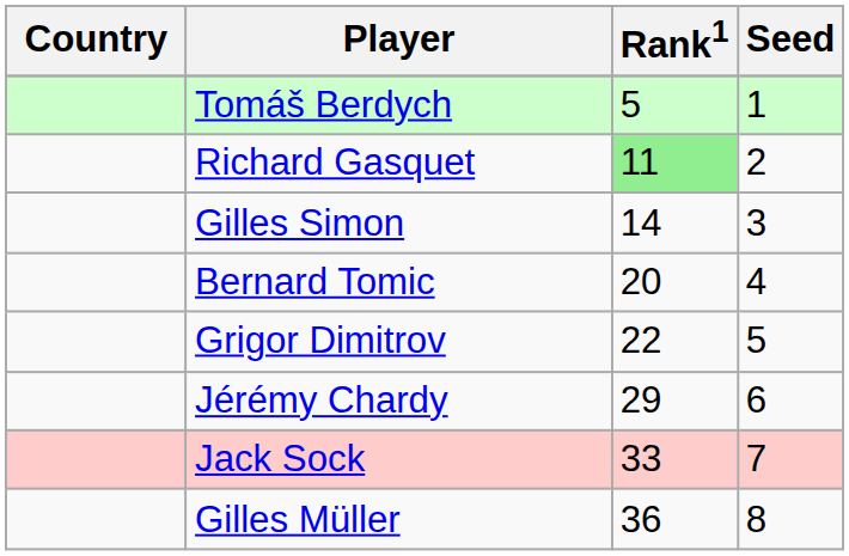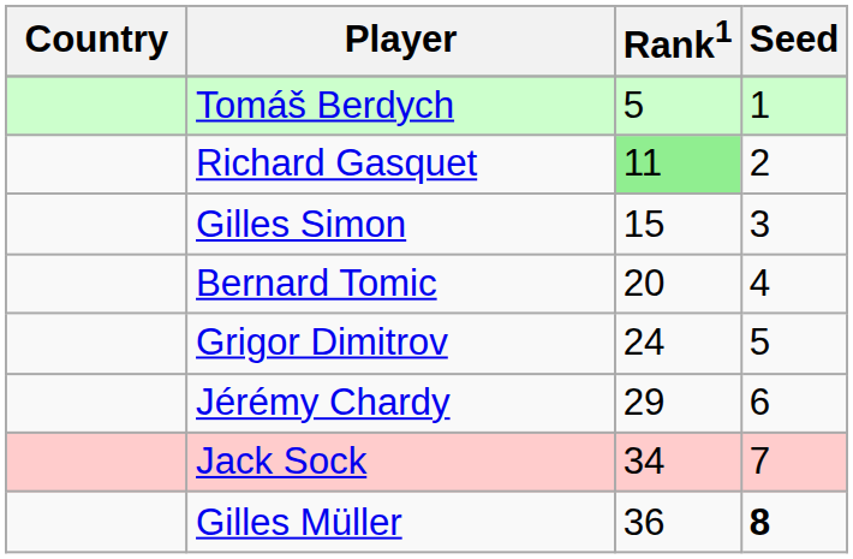Gilles Simon | Rank1: 14 -> 15
Grigor Dimitrov | Rank1: 22 -> 24
Jack Sock | Rank1: 33 -> 34
Gilles Müller | Seed: normal -> bold
